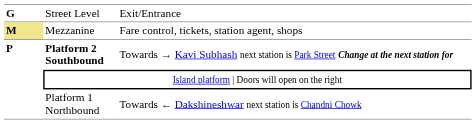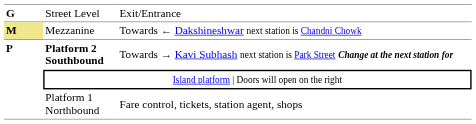Mezzanine | column 3: Fare control, tickets, station agent, shops -> Towards ← Dakshineshwar next station is Chandni Chowk
Platform 1 Northbound | column 3: Towards ← Dakshineshwar next station is Chandni Chowk -> Fare control, tickets, station agent, shops
